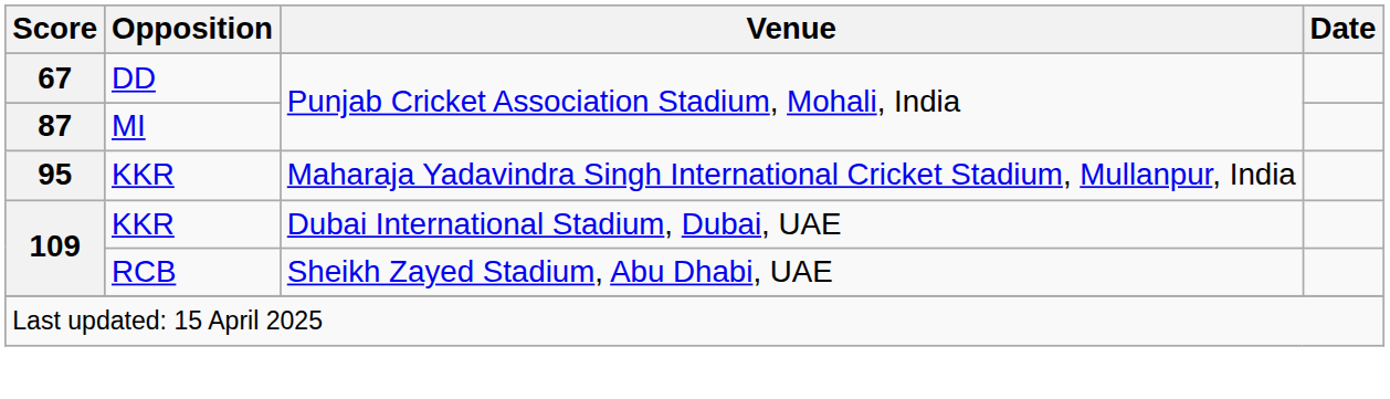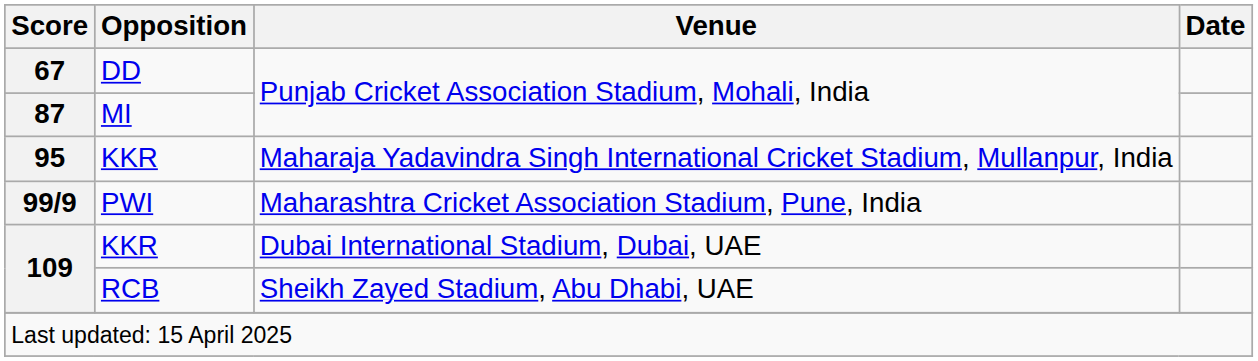+ row: 99/9 | PWI | Maharashtra Cricket Association Stadium, Pune, India
